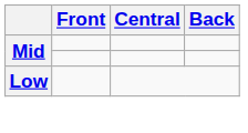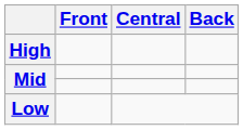+ row: High
